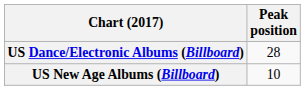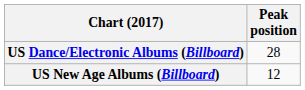US New Age Albums (Billboard) | Peak position: 10 -> 12
